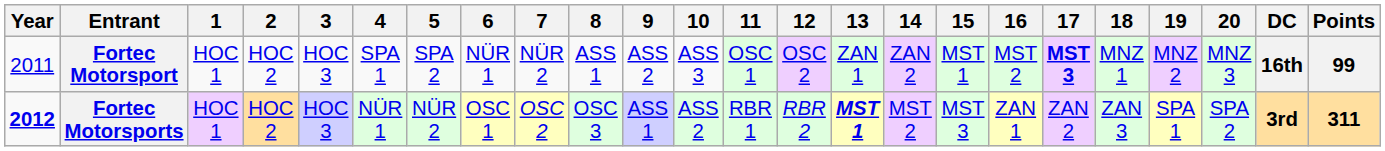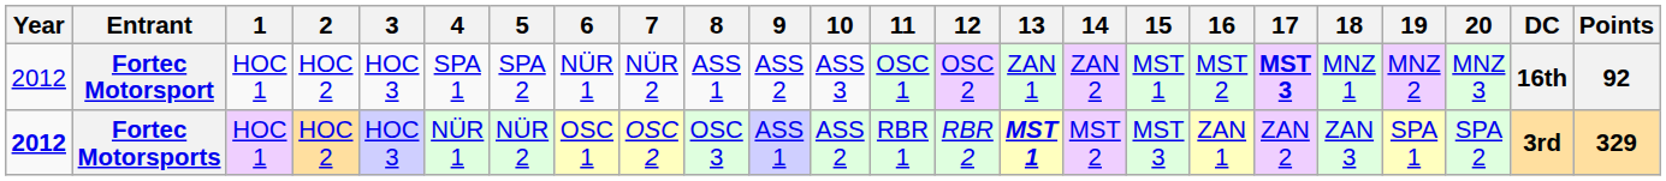Fortec Motorsport | Year: 2011 -> 2012
Fortec Motorsport | Points: 99 -> 92
Fortec Motorsports | Points: 311 -> 329
